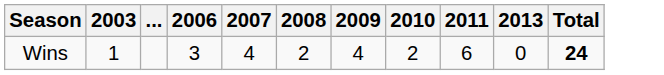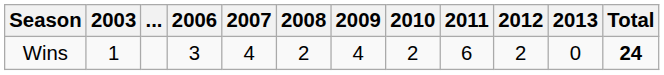+ column: 2012 | 2
